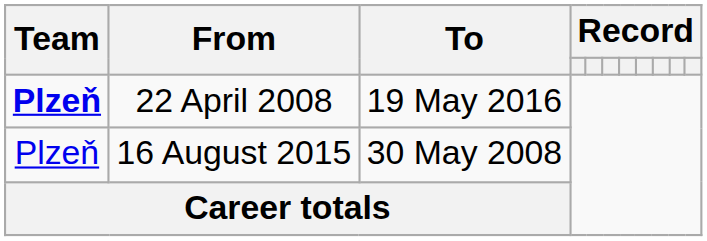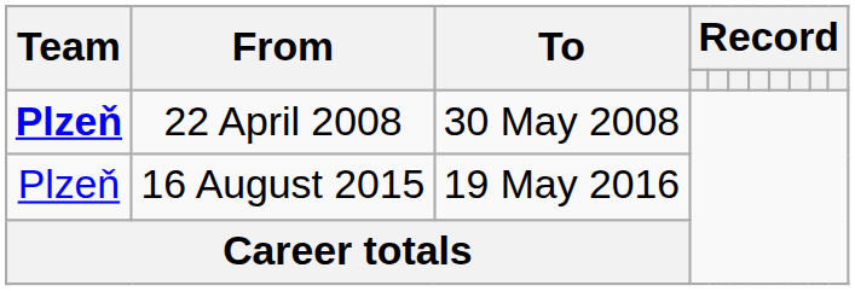22 April 2008 | To: 19 May 2016 -> 30 May 2008
16 August 2015 | To: 30 May 2008 -> 19 May 2016
